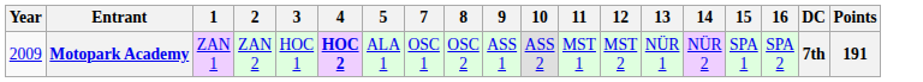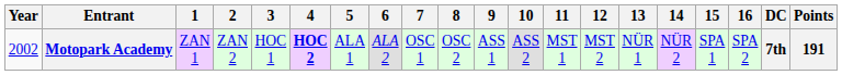+ column: 6 | ALA 2
Motopark Academy | Year: 2009 -> 2002
